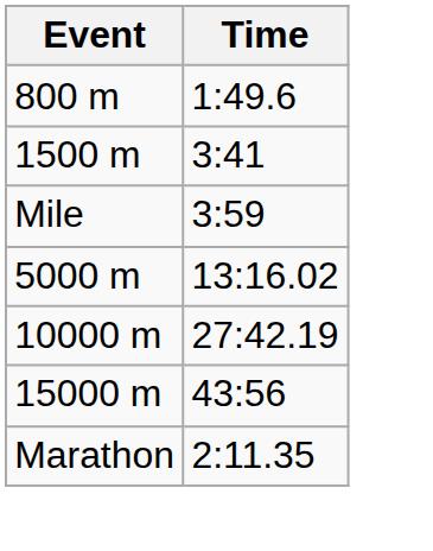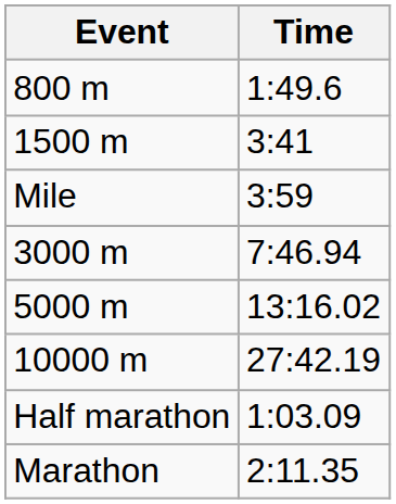+ row: 3000 m | 7:46.94
- row: 15000 m | 43:56
+ row: Half marathon | 1:03.09
